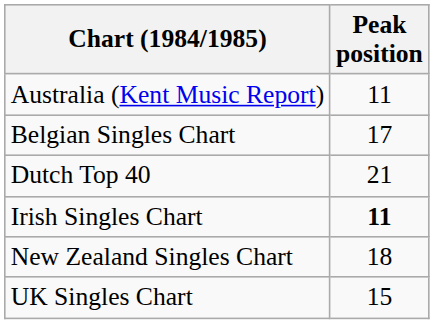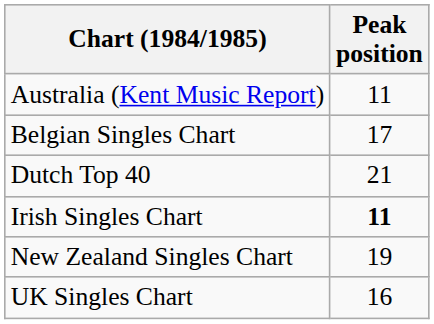New Zealand Singles Chart | Peak position: 18 -> 19
UK Singles Chart | Peak position: 15 -> 16
